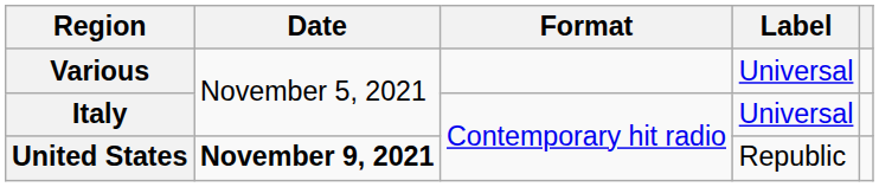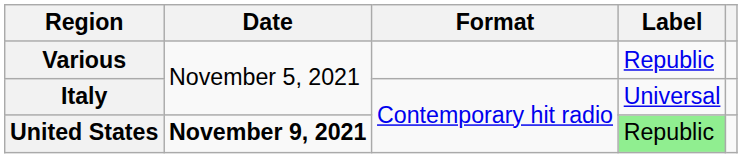Various | Label: Universal -> Republic
United States | Label: no background -> lightgreen background
